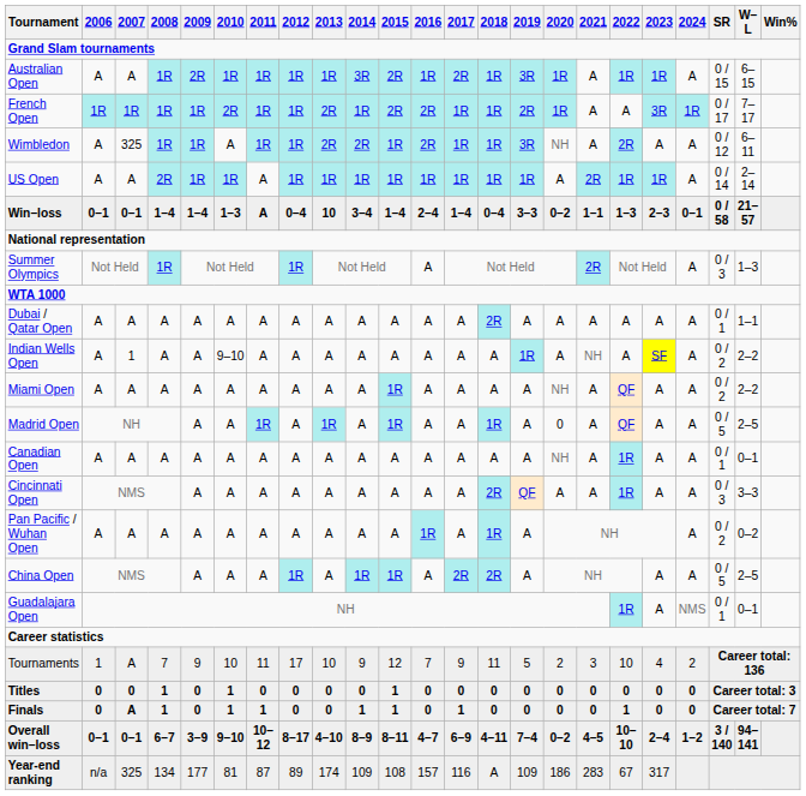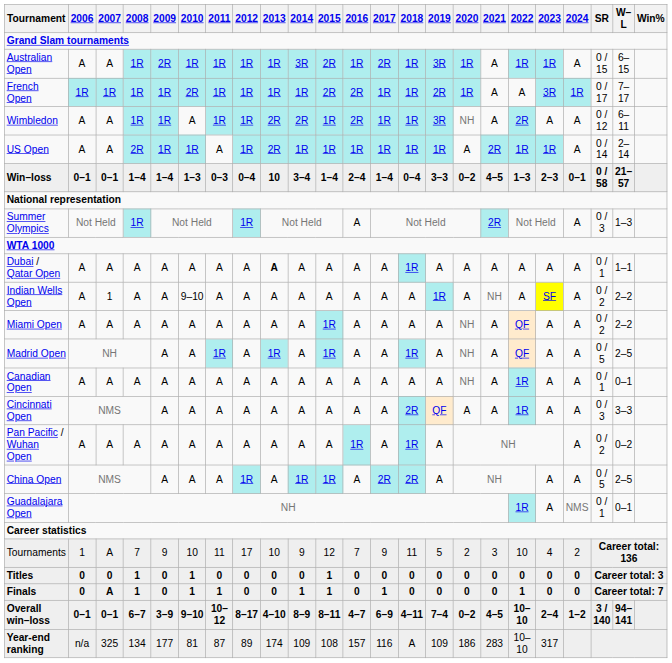French Open | 2013: 2R -> 1R
Wimbledon | 2007: 325 -> A
US Open | 2013: 1R -> 2R
Win–loss | 2011: A -> 0–3
Win–loss | 2021: 1–1 -> 4–5
Dubai / Qatar Open | 2013: normal -> bold
Dubai / Qatar Open | 2018: 2R -> 1R
Madrid Open | 2020: 0 -> NH
Year-end ranking | 2022: 67 -> 10–10
